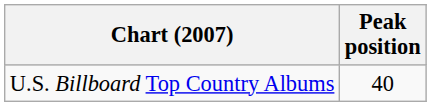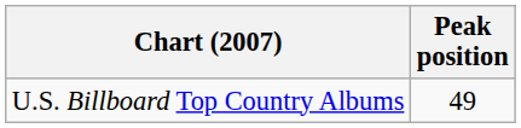U.S. Billboard Top Country Albums | Peak position: 40 -> 49
